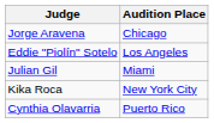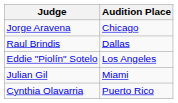+ row: Raul Brindis | Dallas
- row: Kika Roca | New York City
